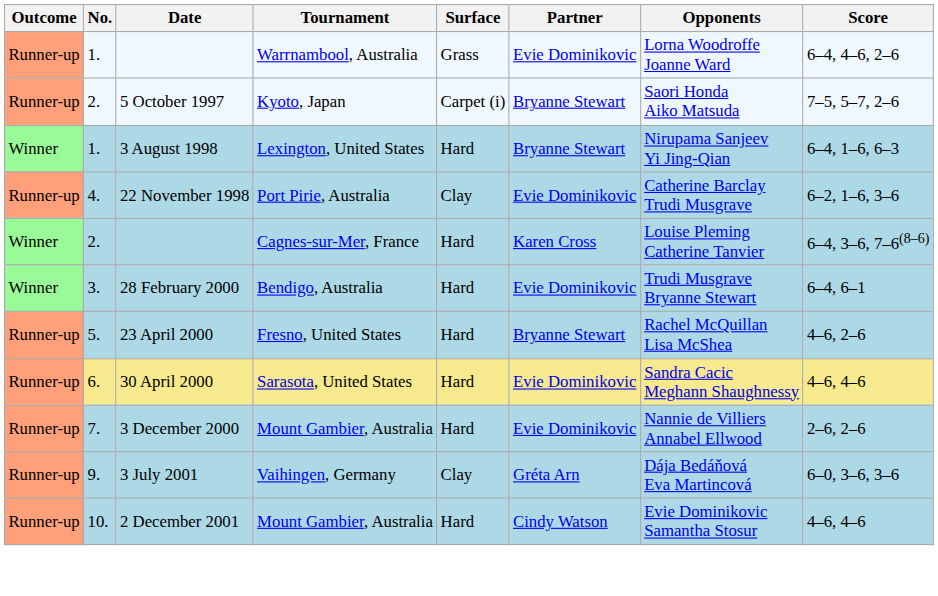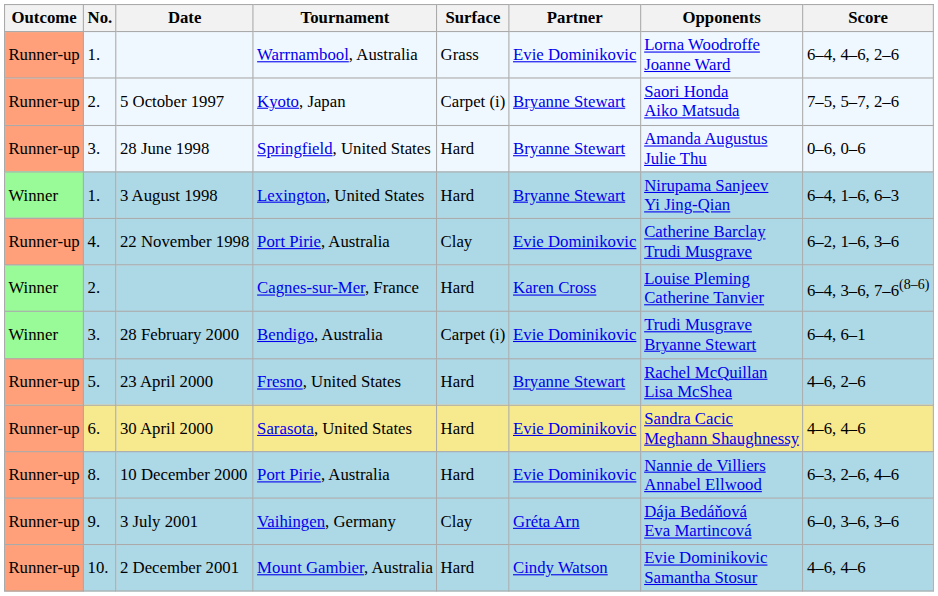+ row: Runner-up | 3. | 28 June 1998 | Springfield, United States | Hard | Bryanne Stewart | Amanda Augustus Julie Thu | 0–6, 0–6
28 February 2000 | Surface: Hard -> Carpet (i)
- row: Runner-up | 7. | 3 December 2000 | Mount Gambier, Australia | Hard | Evie Dominikovic | Nannie de Villiers Annabel Ellwood | 2–6, 2–6
+ row: Runner-up | 8. | 10 December 2000 | Port Pirie, Australia | Hard | Evie Dominikovic | Nannie de Villiers Annabel Ellwood | 6–3, 2–6, 4–6
